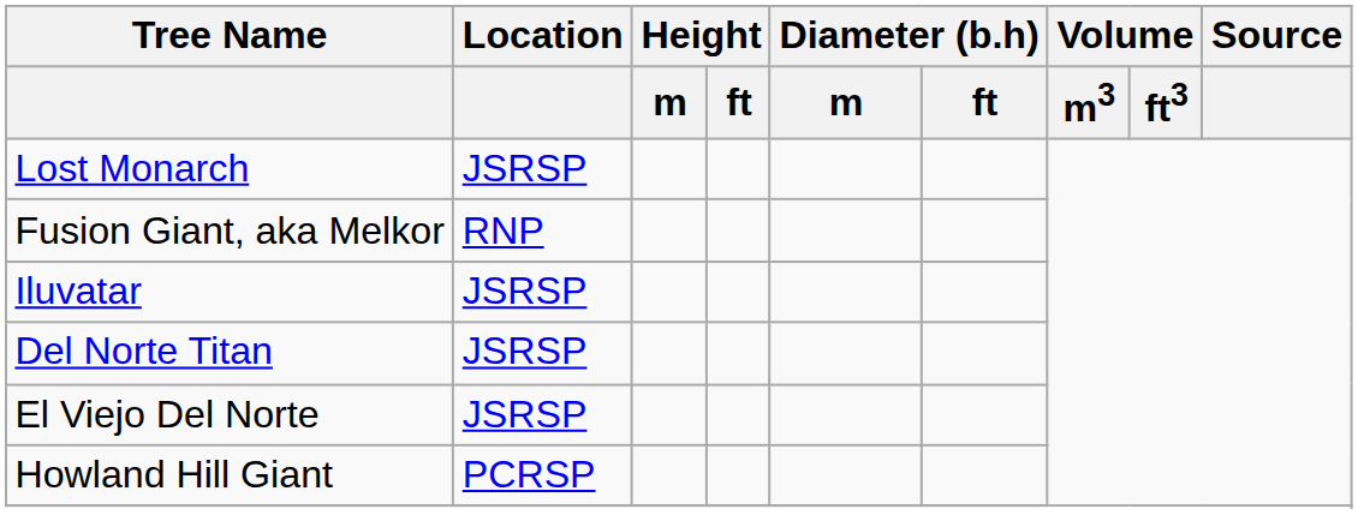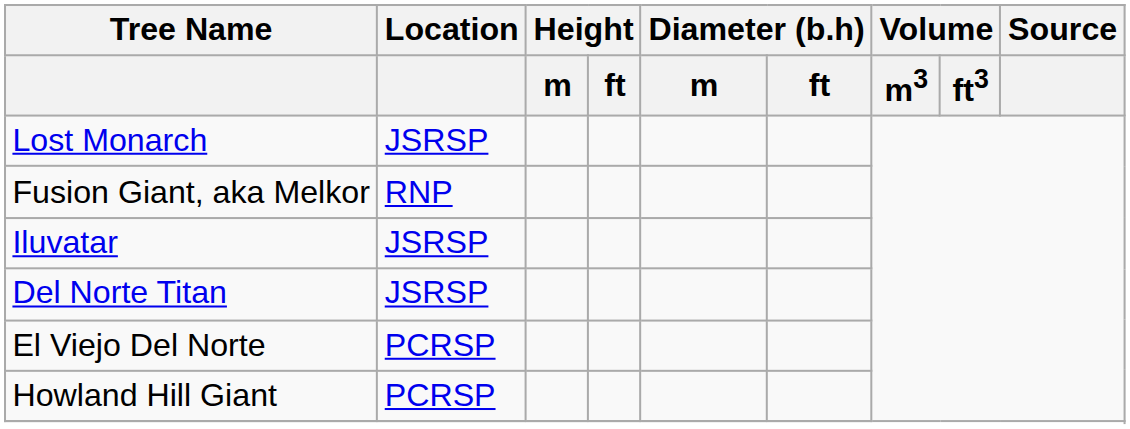El Viejo Del Norte | Location: JSRSP -> PCRSP
